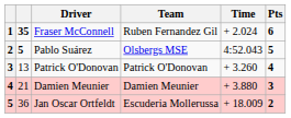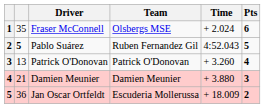Fraser McConnell | column 2: bold -> normal
Fraser McConnell | Team: Ruben Fernandez Gil -> Olsbergs MSE
Pablo Suárez | Team: Olsbergs MSE -> Ruben Fernandez Gil
